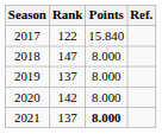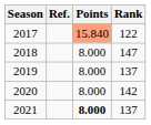columns swapped: Rank <-> Ref.
2017 | Points: no background -> lightsalmon background
